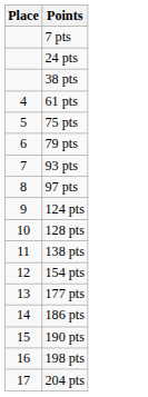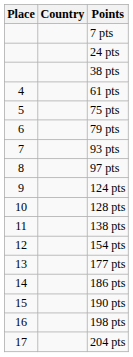+ column: Country
